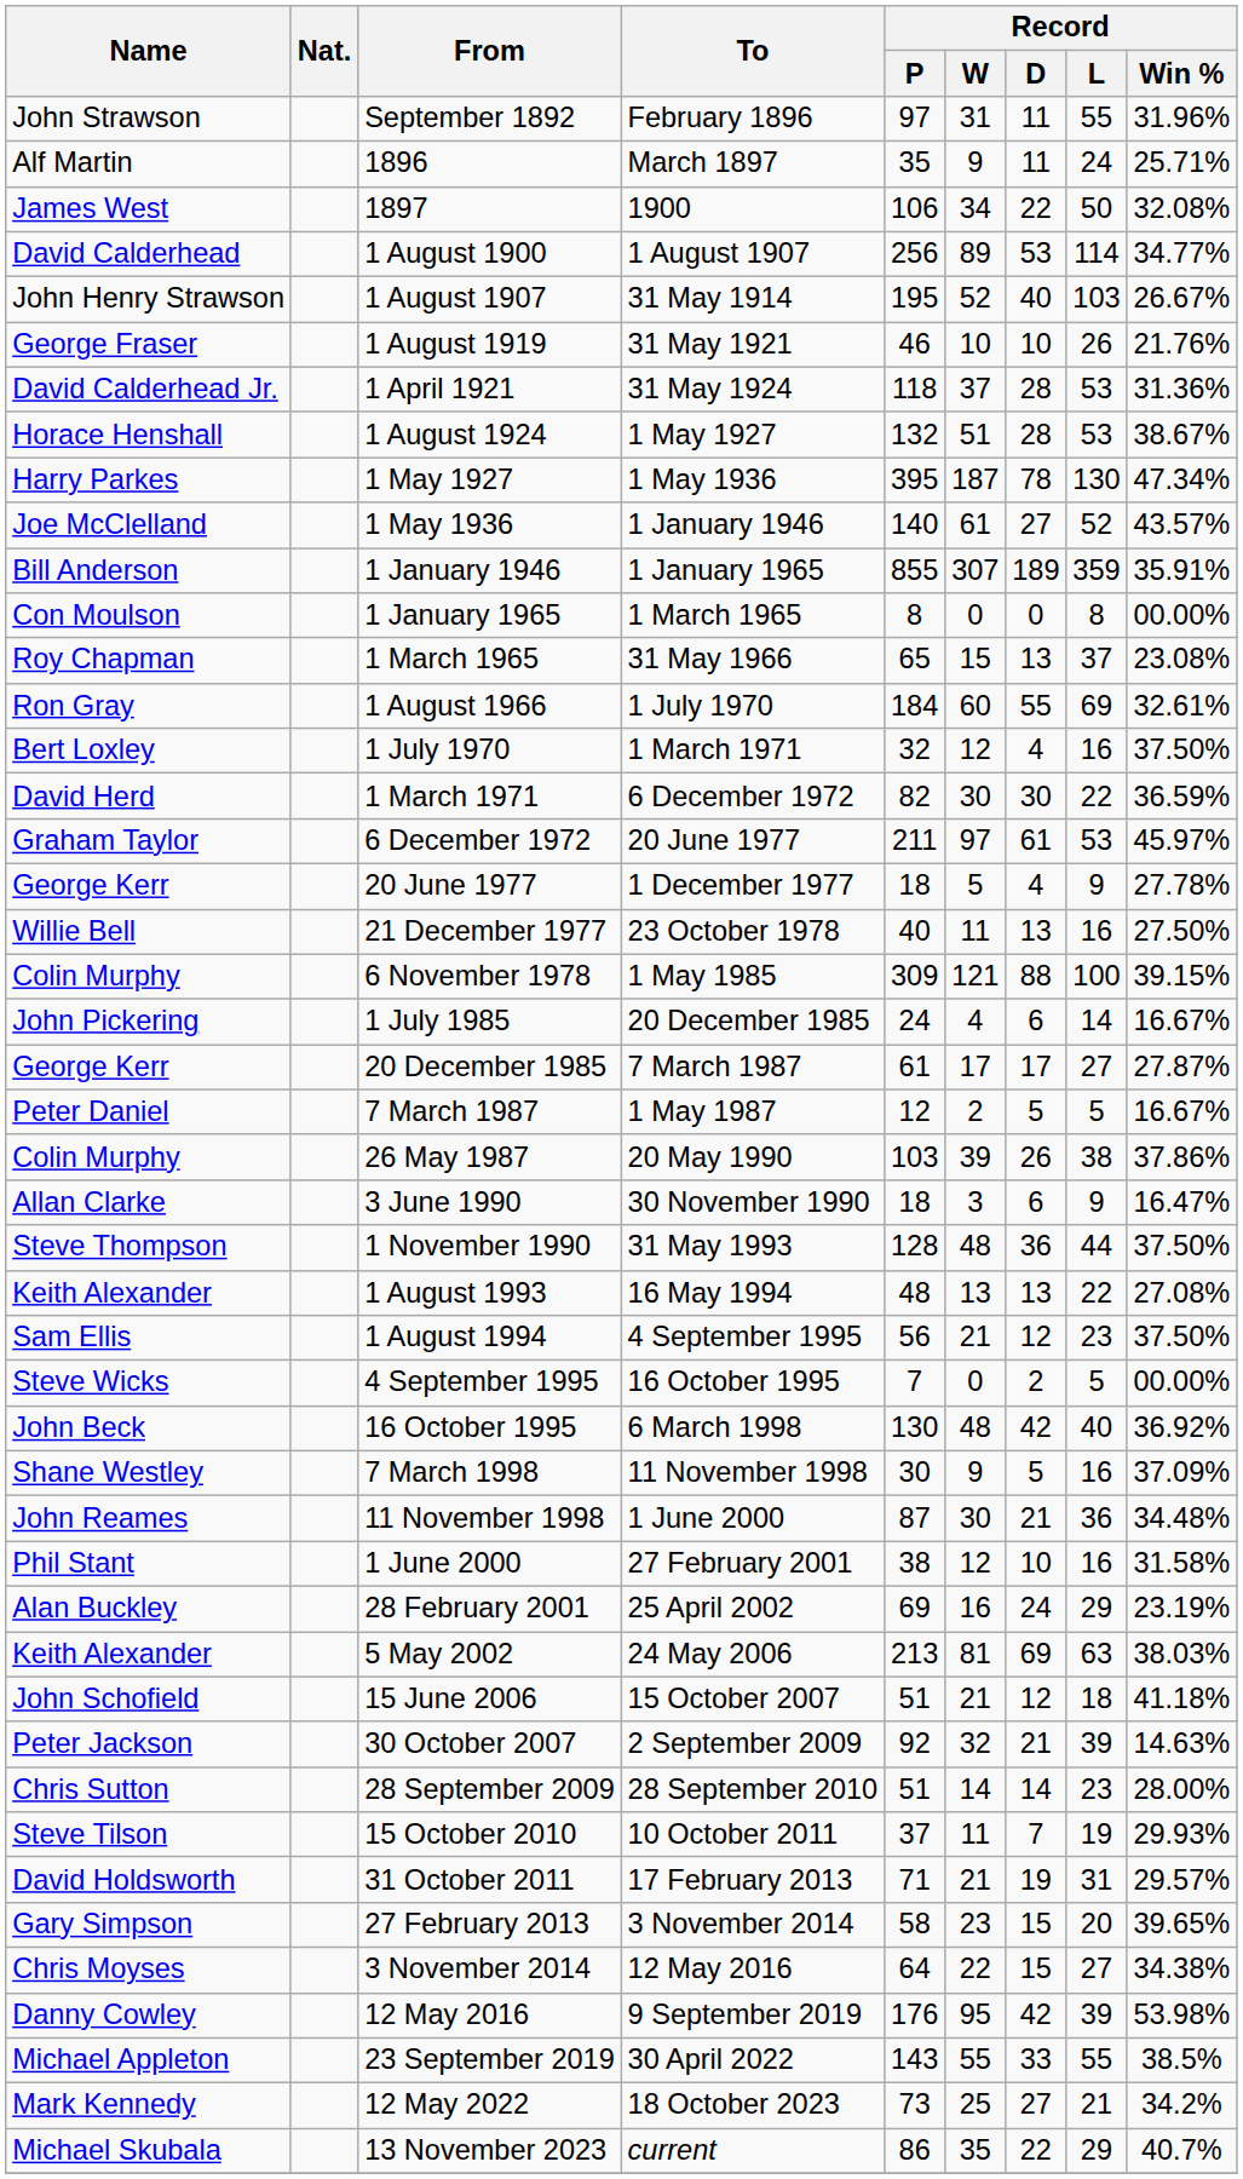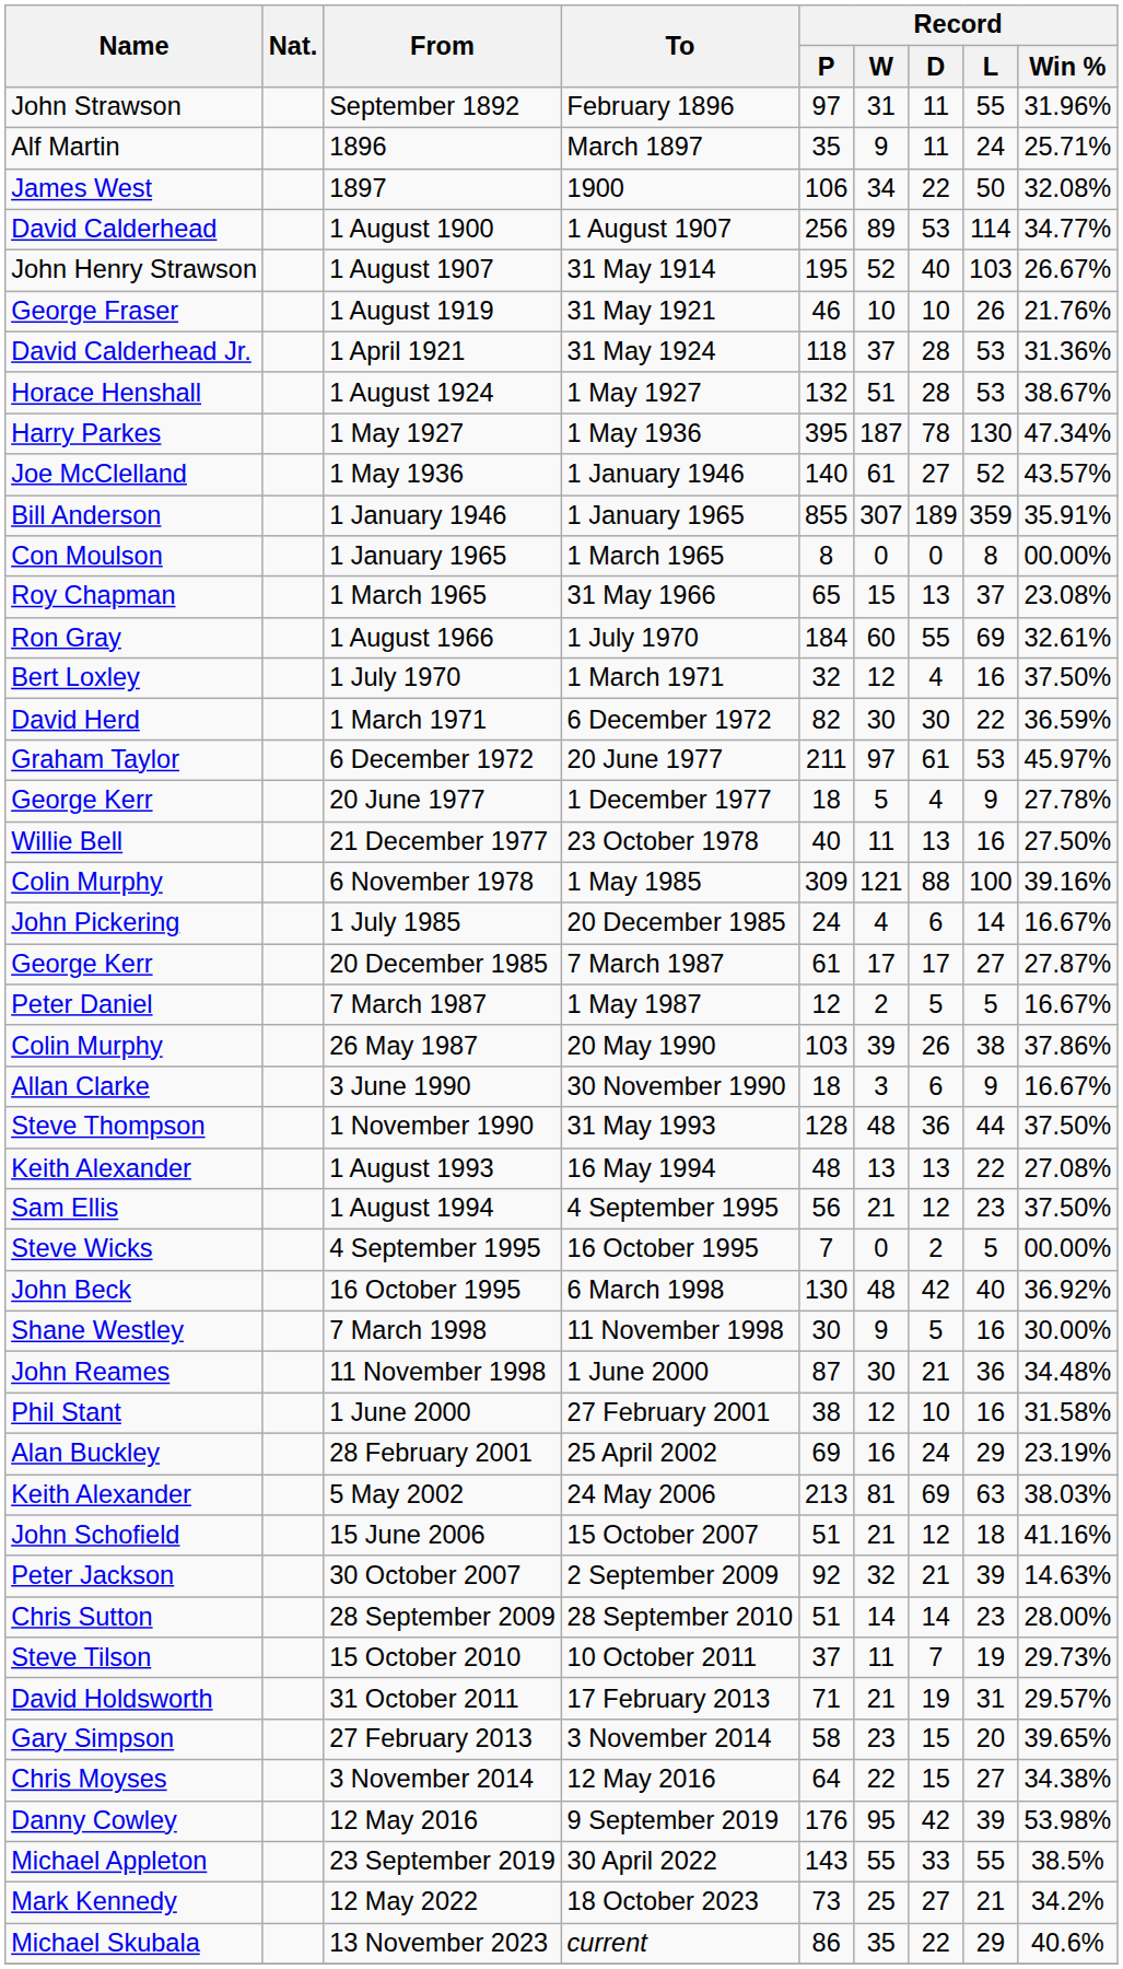6 November 1978 | Record / Win %: 39.15% -> 39.16%
3 June 1990 | Record / Win %: 16.47% -> 16.67%
7 March 1998 | Record / Win %: 37.09% -> 30.00%
15 June 2006 | Record / Win %: 41.18% -> 41.16%
15 October 2010 | Record / Win %: 29.93% -> 29.73%
13 November 2023 | Record / Win %: 40.7% -> 40.6%
